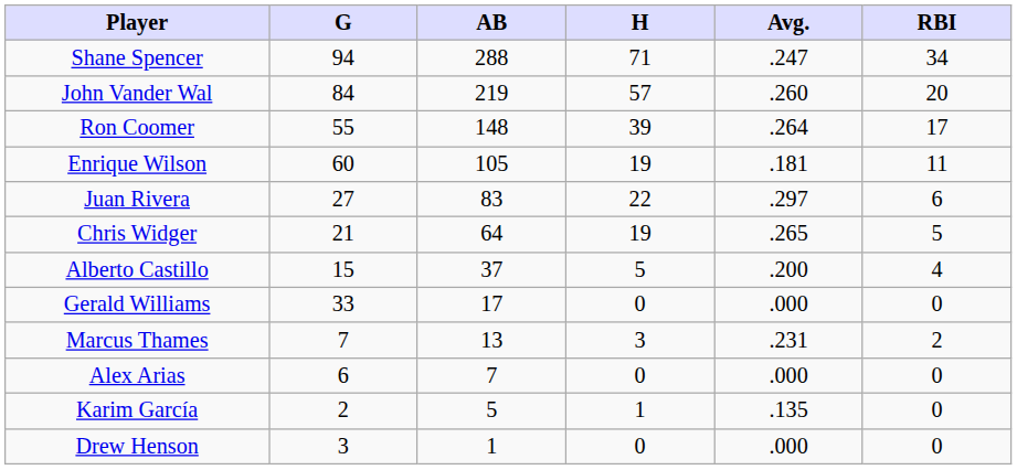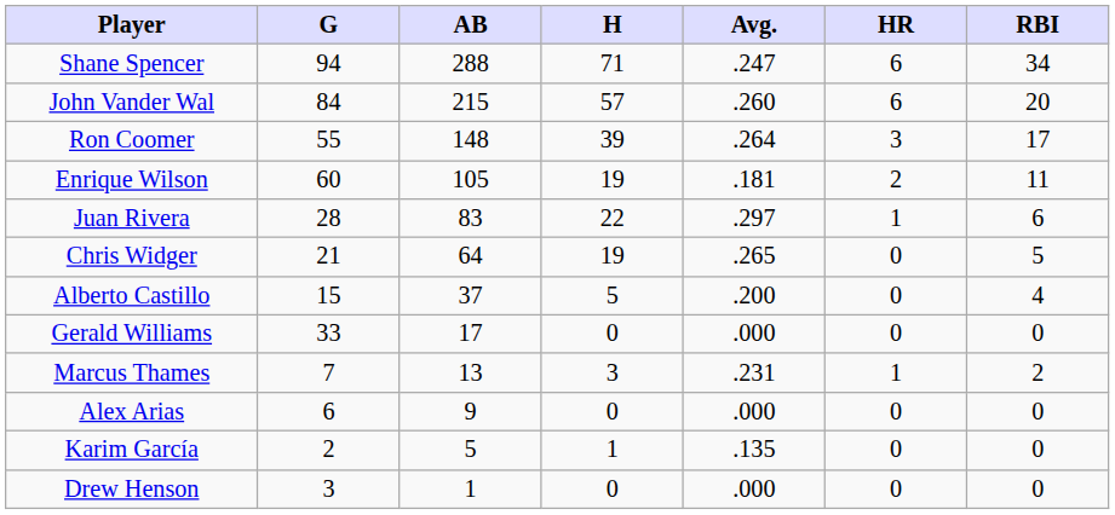+ column: HR | 6 | 6 | 3 | 2 | 1 | 0 | 0 | 0 | 1 | 0 | 0 | 0
John Vander Wal | AB: 219 -> 215
Juan Rivera | G: 27 -> 28
Alex Arias | AB: 7 -> 9
